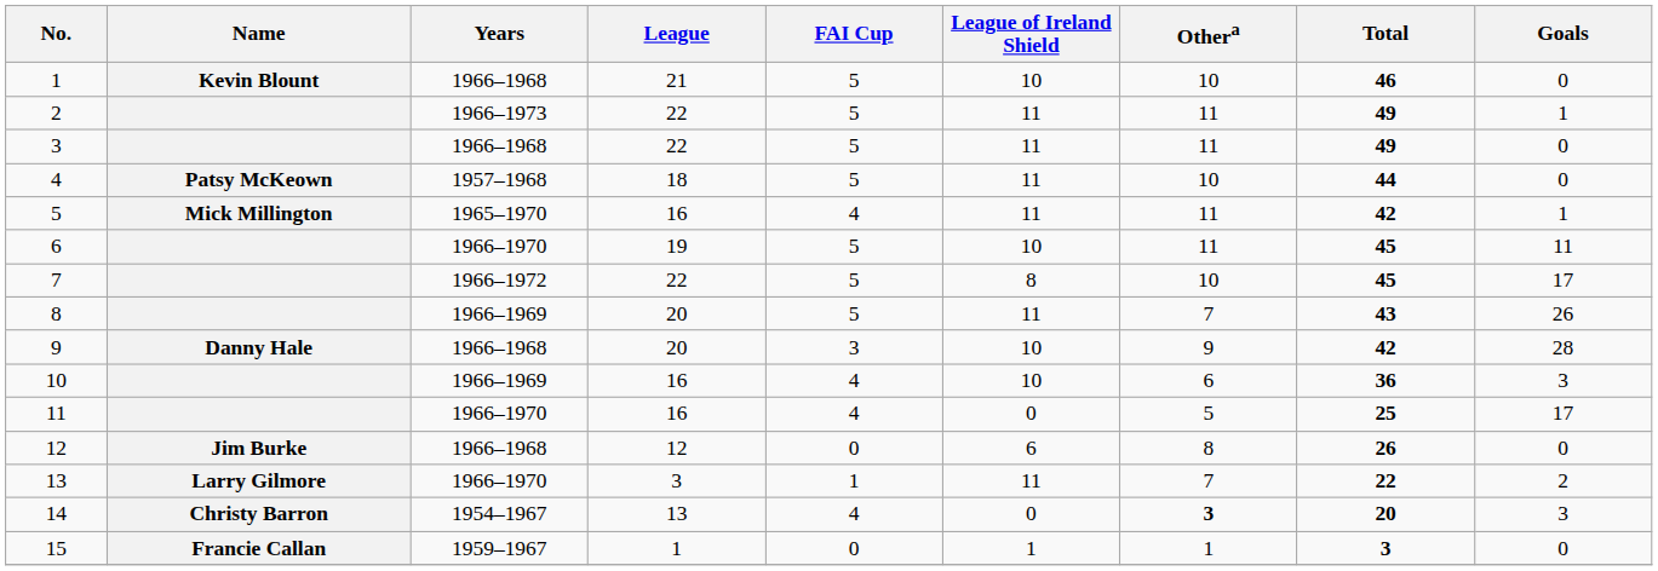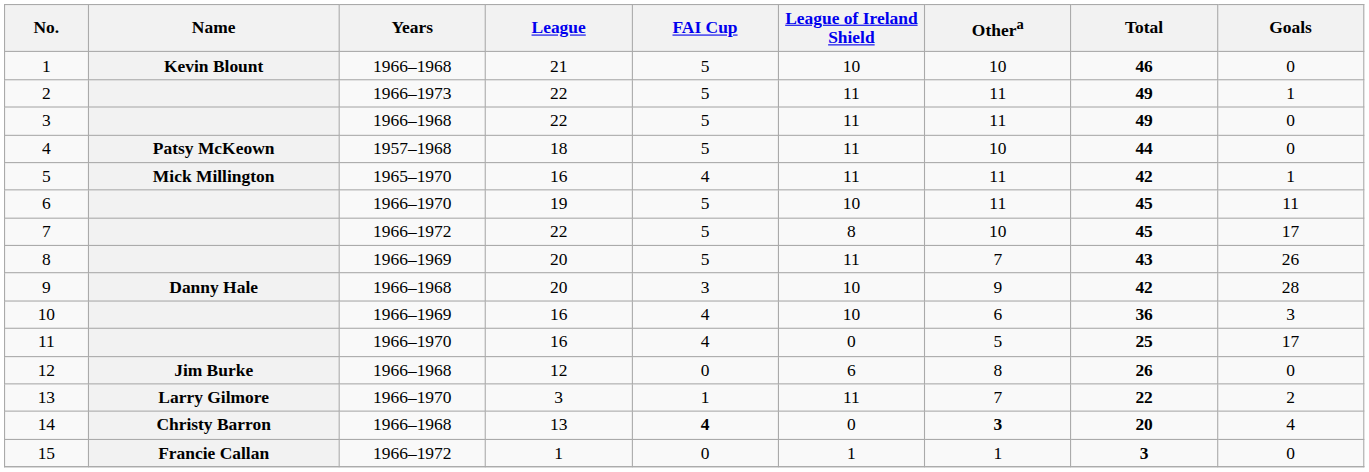14 | Years: 1954–1967 -> 1966–1968
14 | FAI Cup: normal -> bold
14 | Goals: 3 -> 4
15 | Years: 1959–1967 -> 1966–1972
